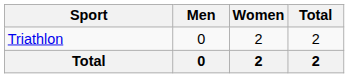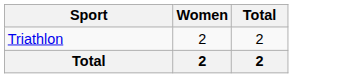- column: Men | 0 | 0
